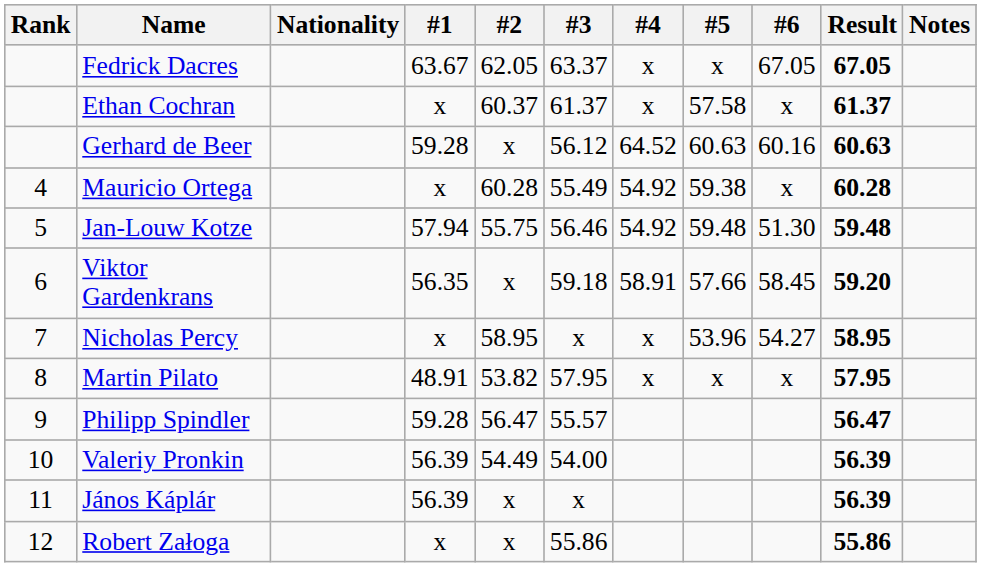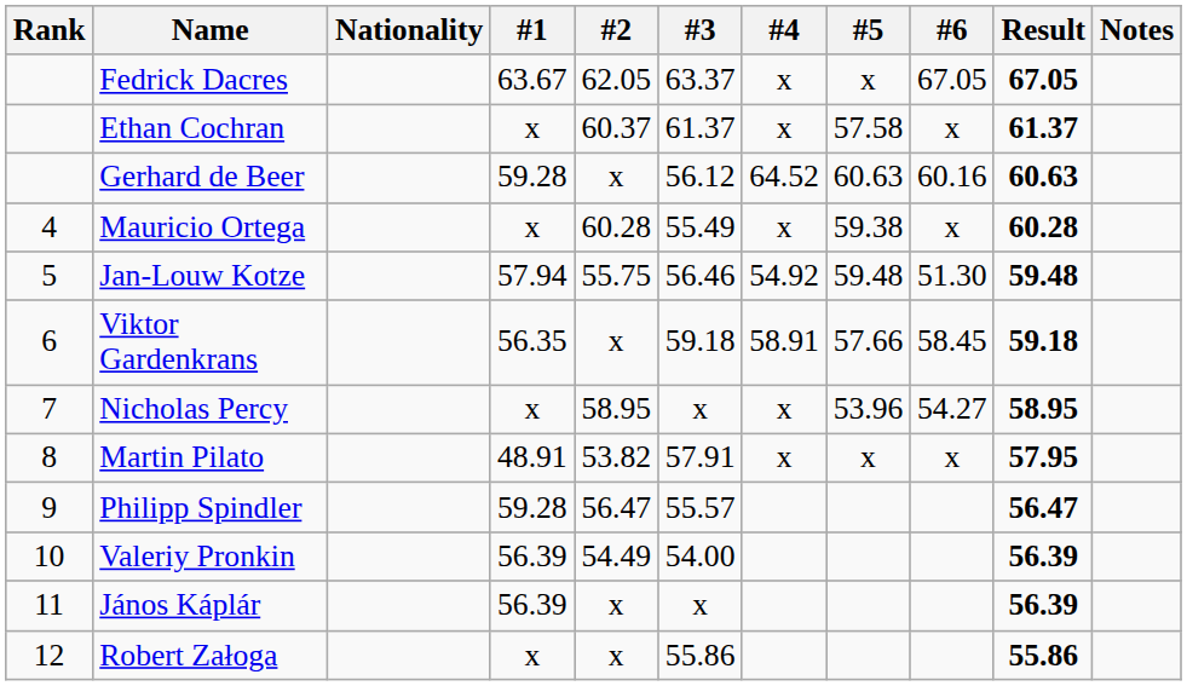Mauricio Ortega | #4: 54.92 -> x
Viktor Gardenkrans | Result: 59.20 -> 59.18
Martin Pilato | #3: 57.95 -> 57.91
